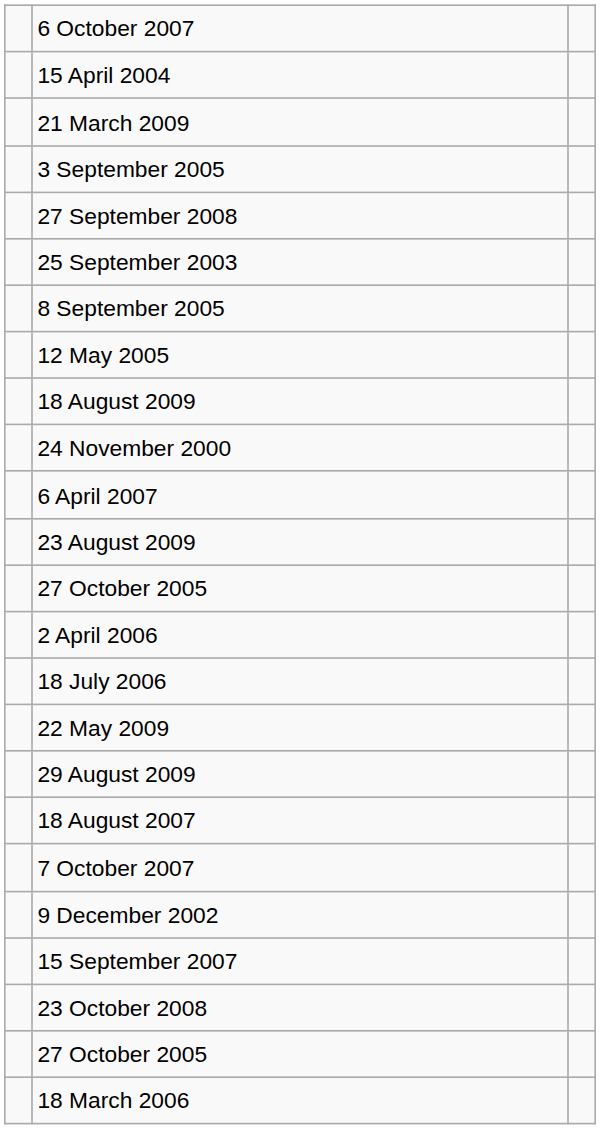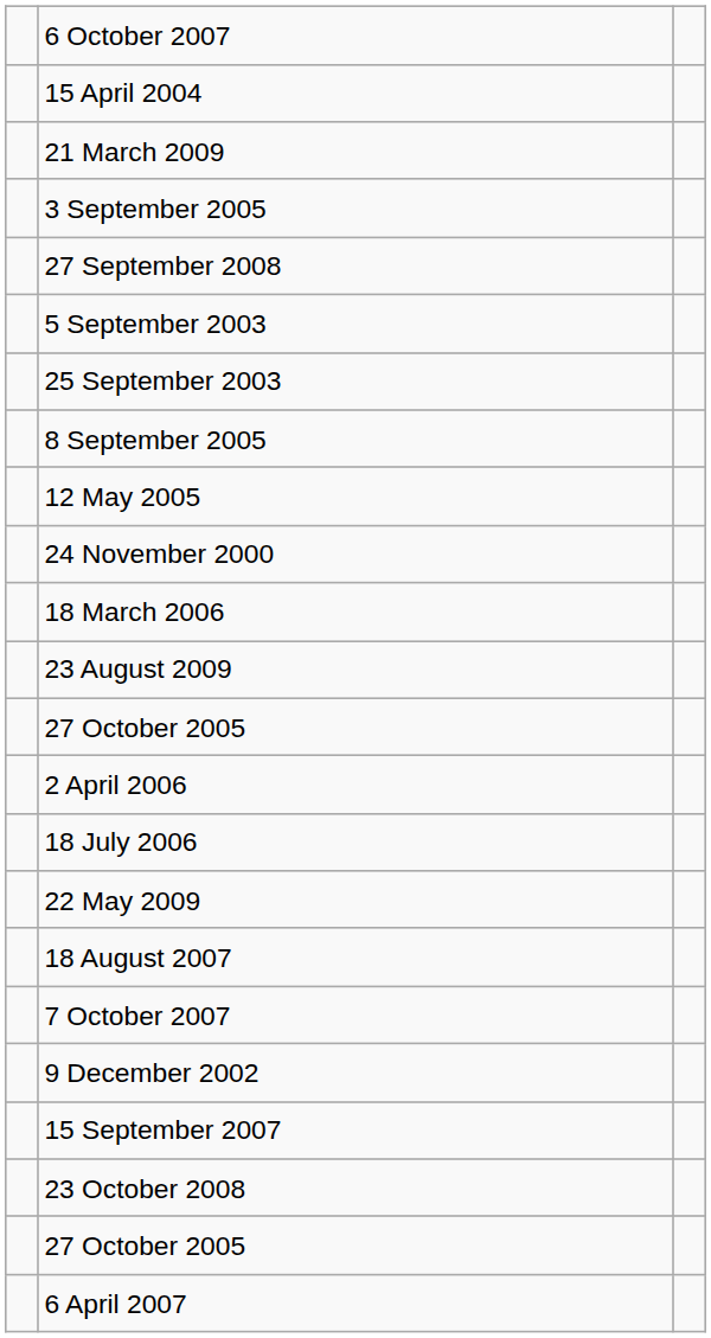+ row: 5 September 2003
- row: 18 August 2009
rows swapped: 6 April 2007 <-> 18 March 2006
- row: 29 August 2009
